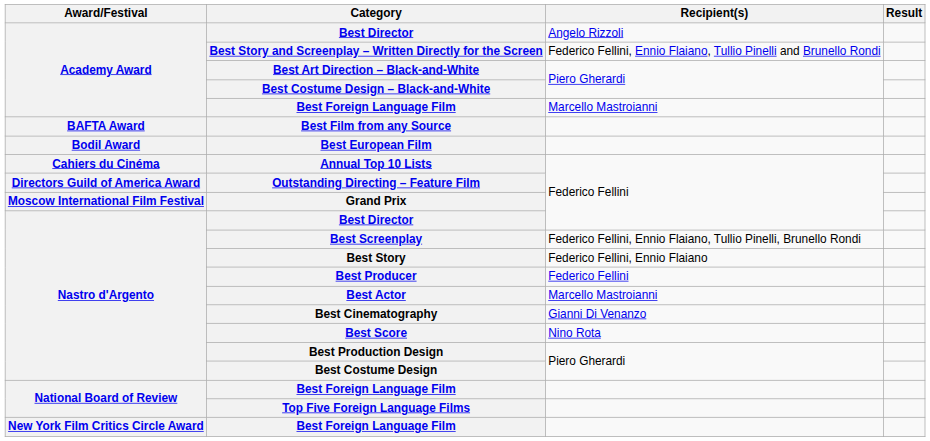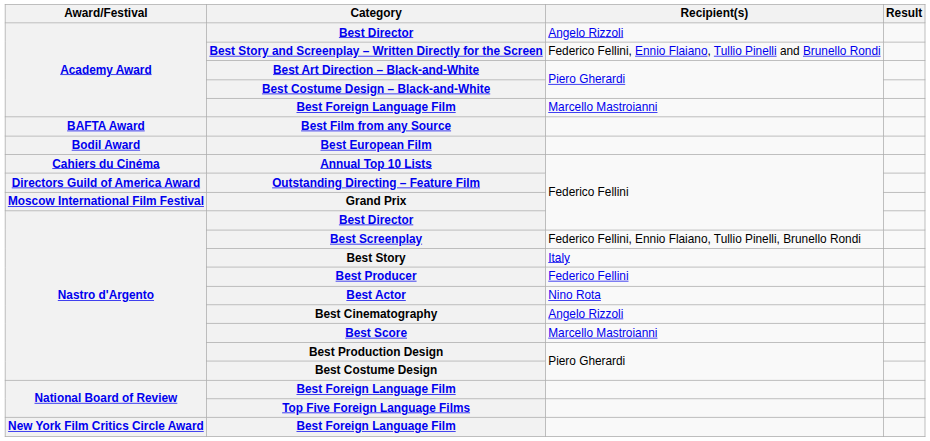Best Story | Recipient(s): Federico Fellini, Ennio Flaiano -> Italy
Best Actor | Recipient(s): Marcello Mastroianni -> Nino Rota
Best Cinematography | Recipient(s): Gianni Di Venanzo -> Angelo Rizzoli
Best Score | Recipient(s): Nino Rota -> Marcello Mastroianni
